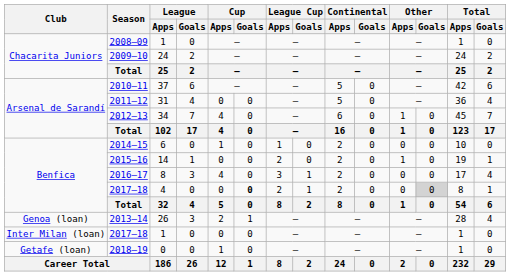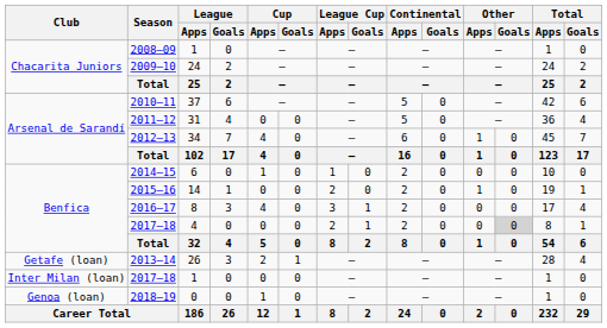2017–18 / 4 | Cup / Goals: bold -> normal
2013–14 | Club: Genoa (loan) -> Getafe (loan)
2018–19 | Club: Getafe (loan) -> Genoa (loan)
